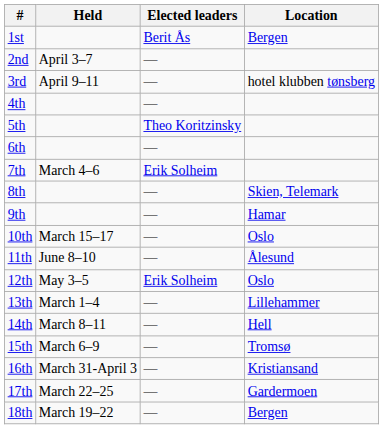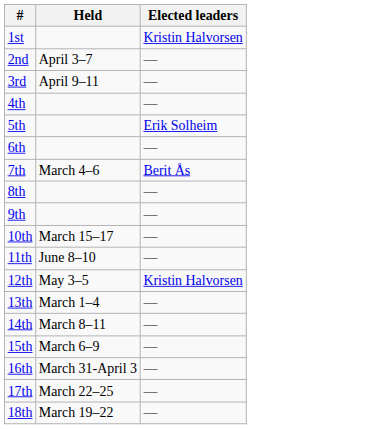- column: Location | Bergen | hotel klubben tønsberg | Skien, Telemark | Hamar | Oslo | Ålesund | Oslo | Lillehammer | Hell | Tromsø | Kristiansand | Gardermoen | Bergen
1st | Elected leaders: Berit Ås -> Kristin Halvorsen
5th | Elected leaders: Theo Koritzinsky -> Erik Solheim
7th | Elected leaders: Erik Solheim -> Berit Ås
12th | Elected leaders: Erik Solheim -> Kristin Halvorsen
